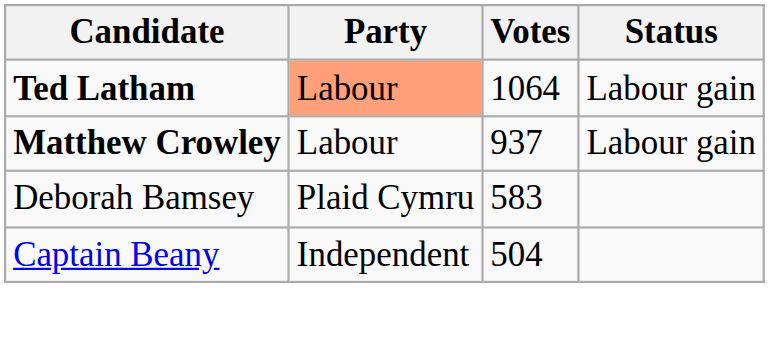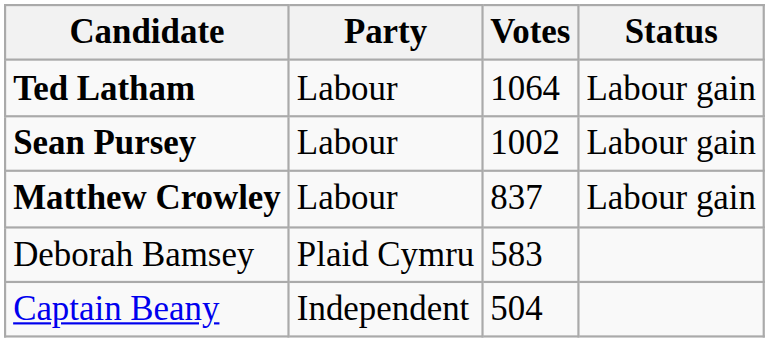Ted Latham | Party: lightsalmon background -> no background
+ row: Sean Pursey | Labour | 1002 | Labour gain
Matthew Crowley | Votes: 937 -> 837
